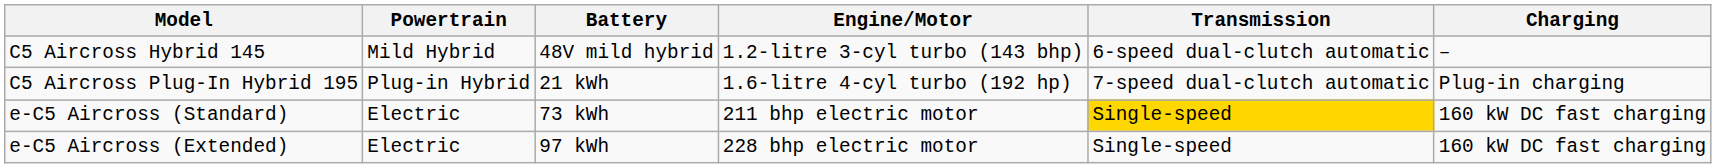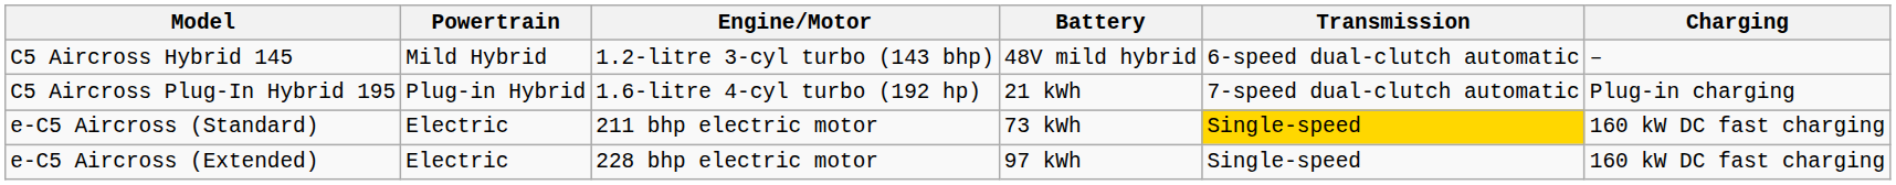columns swapped: Engine/Motor <-> Battery
